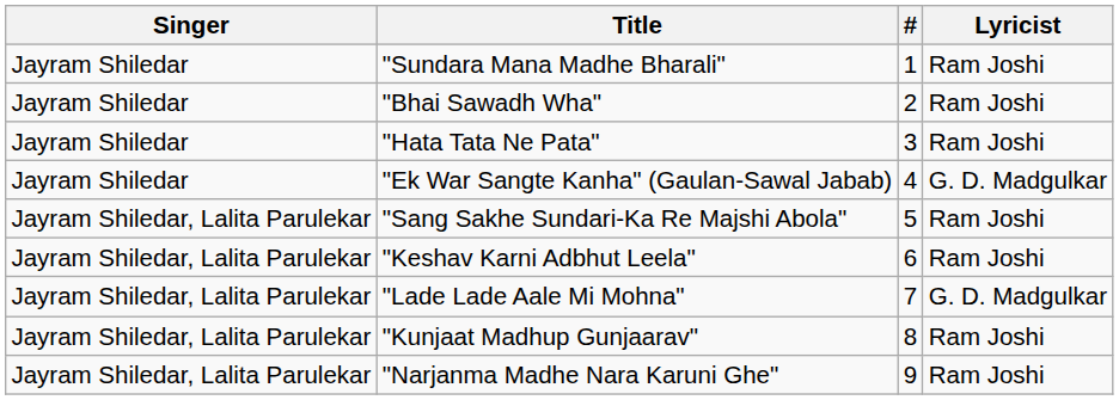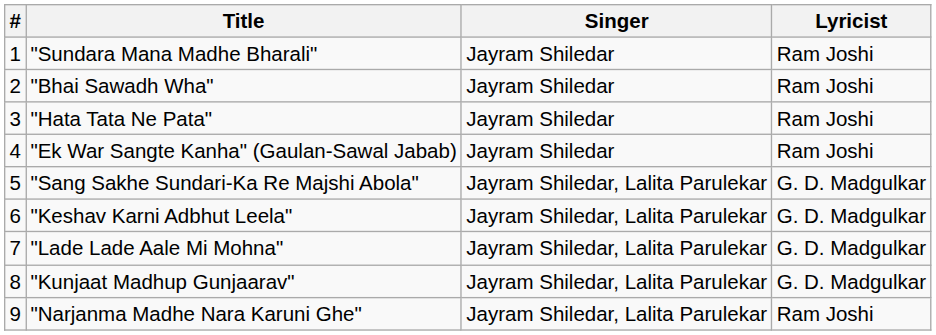columns swapped: # <-> Singer
"Ek War Sangte Kanha" (Gaulan-Sawal Jabab) | Lyricist: G. D. Madgulkar -> Ram Joshi
"Sang Sakhe Sundari-Ka Re Majshi Abola" | Lyricist: Ram Joshi -> G. D. Madgulkar
"Keshav Karni Adbhut Leela" | Lyricist: Ram Joshi -> G. D. Madgulkar
"Kunjaat Madhup Gunjaarav" | Lyricist: Ram Joshi -> G. D. Madgulkar
